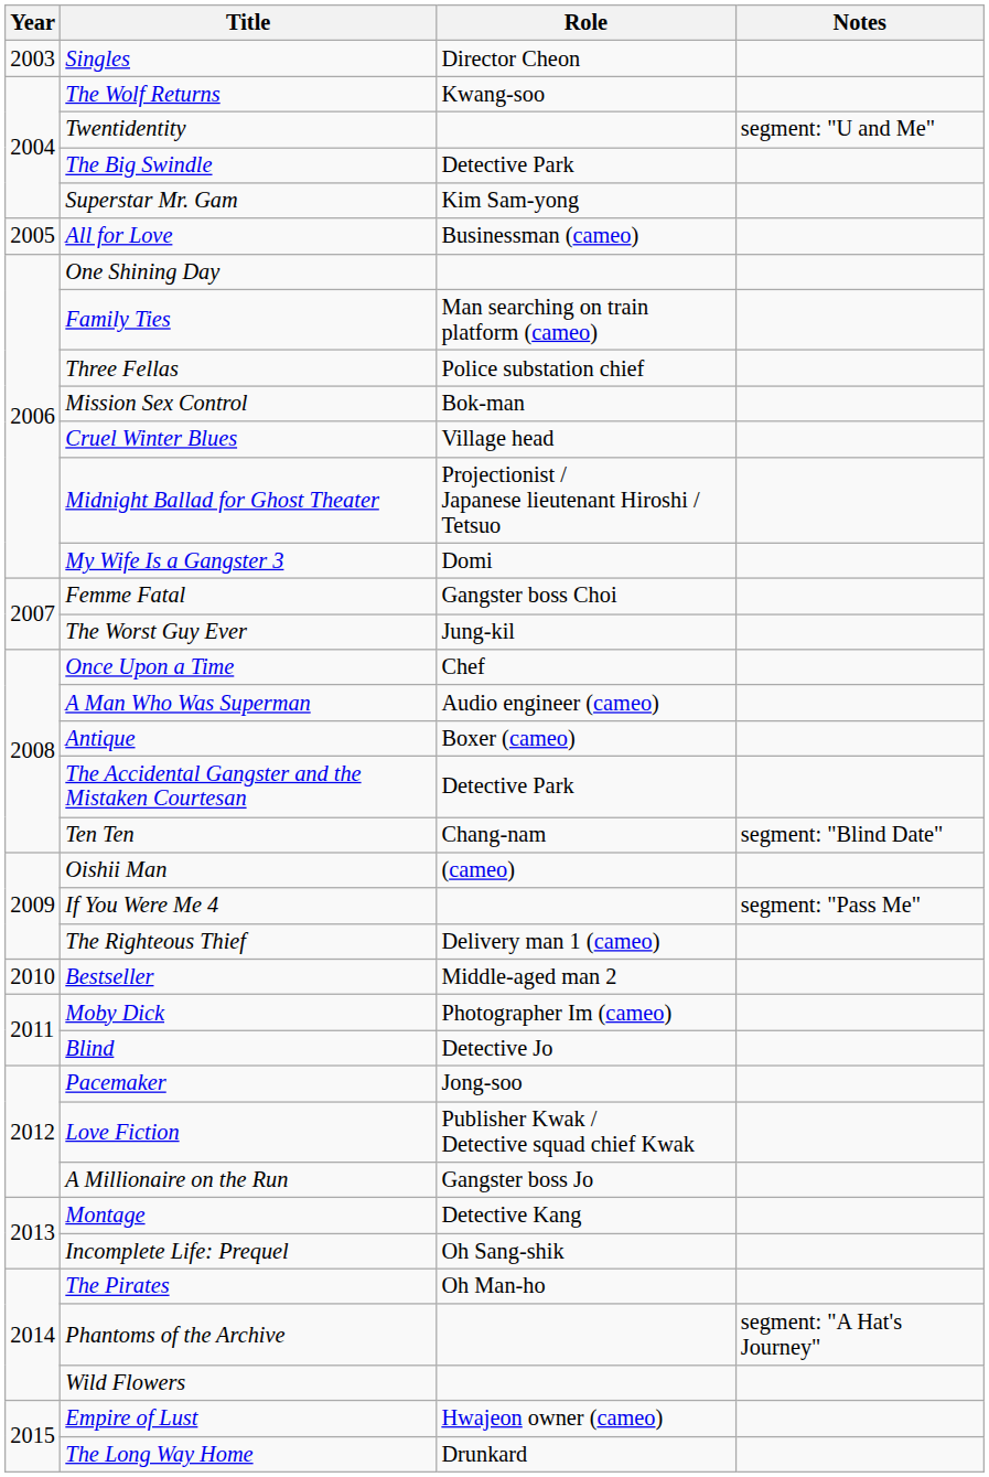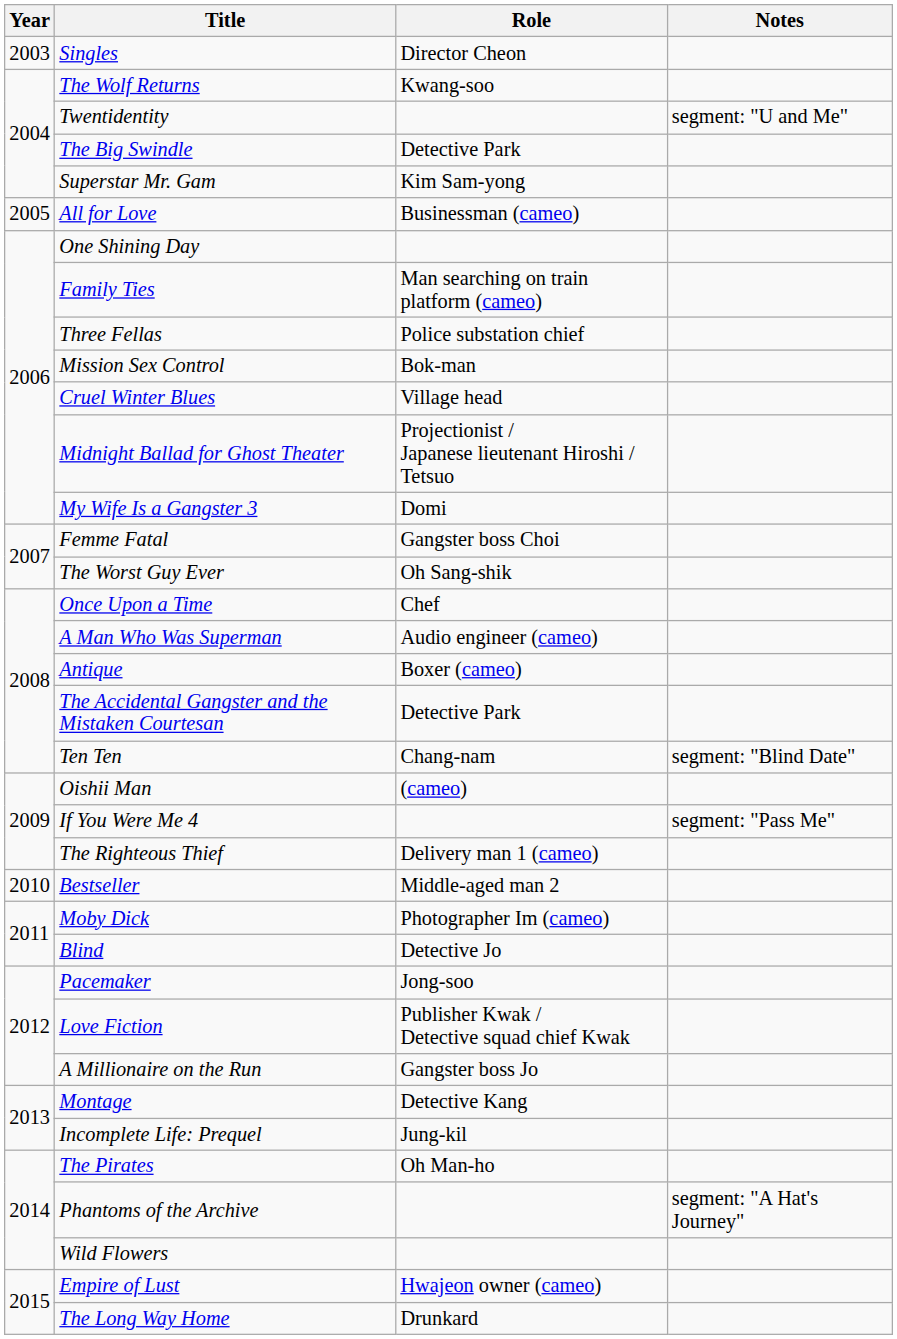The Worst Guy Ever | Role: Jung-kil -> Oh Sang-shik
Incomplete Life: Prequel | Role: Oh Sang-shik -> Jung-kil
